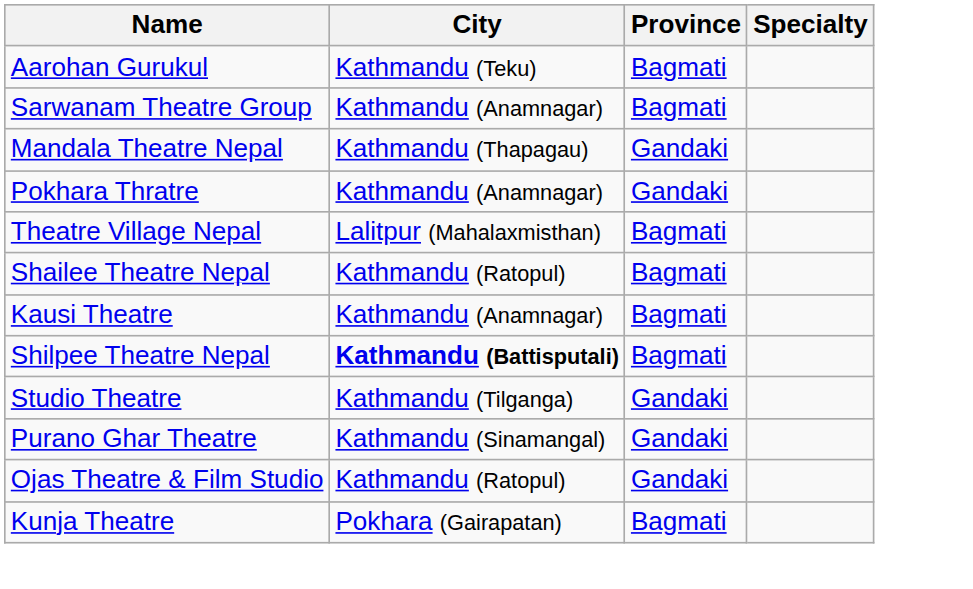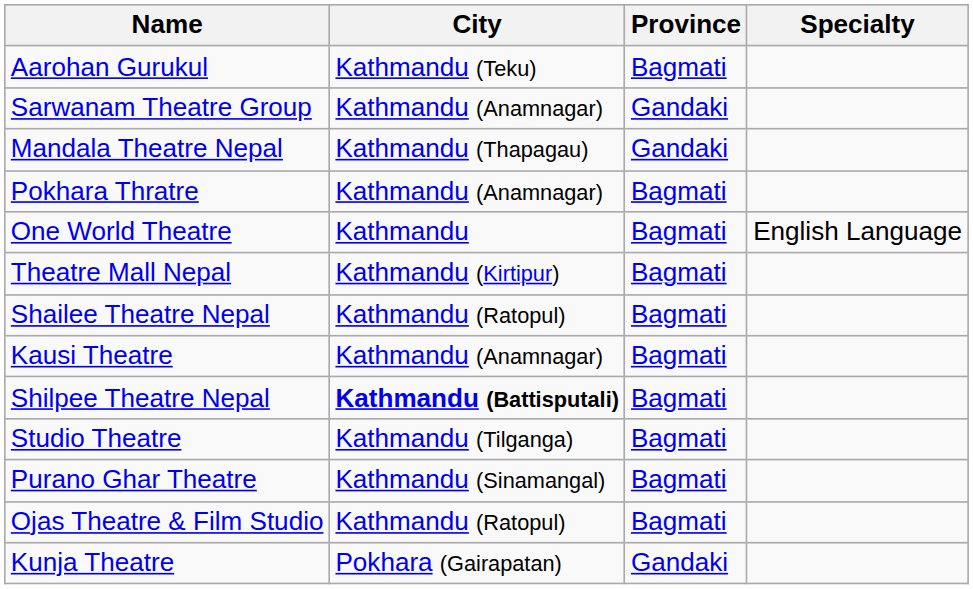Sarwanam Theatre Group | Province: Bagmati -> Gandaki
Pokhara Thratre | Province: Gandaki -> Bagmati
- row: Theatre Village Nepal | Lalitpur (Mahalaxmisthan) | Bagmati
+ row: One World Theatre | Kathmandu | Bagmati | English Language
+ row: Theatre Mall Nepal | Kathmandu (Kirtipur) | Bagmati
Studio Theatre | Province: Gandaki -> Bagmati
Purano Ghar Theatre | Province: Gandaki -> Bagmati
Ojas Theatre & Film Studio | Province: Gandaki -> Bagmati
Kunja Theatre | Province: Bagmati -> Gandaki
